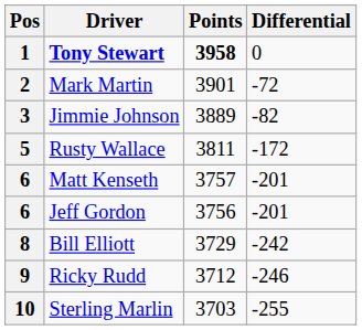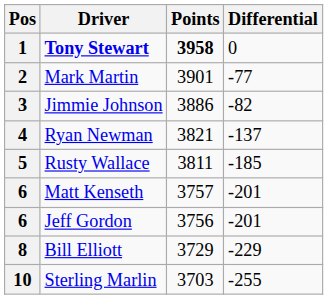2 | Differential: -72 -> -77
3 | Points: 3889 -> 3886
+ row: 4 | Ryan Newman | 3821 | -137
5 | Differential: -172 -> -185
8 | Differential: -242 -> -229
- row: 9 | Ricky Rudd | 3712 | -246
